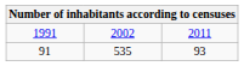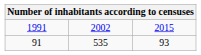1991 | column 3: 2011 -> 2015
